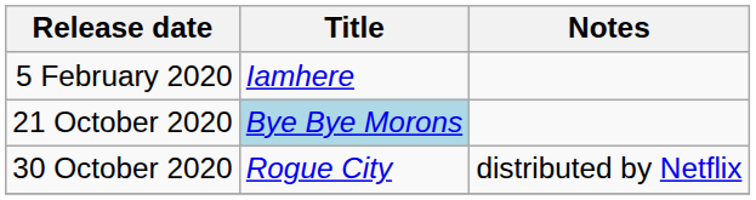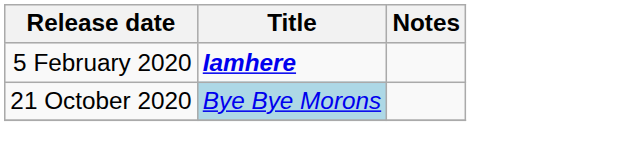5 February 2020 | Title: normal -> bold
- row: 30 October 2020 | Rogue City | distributed by Netflix
